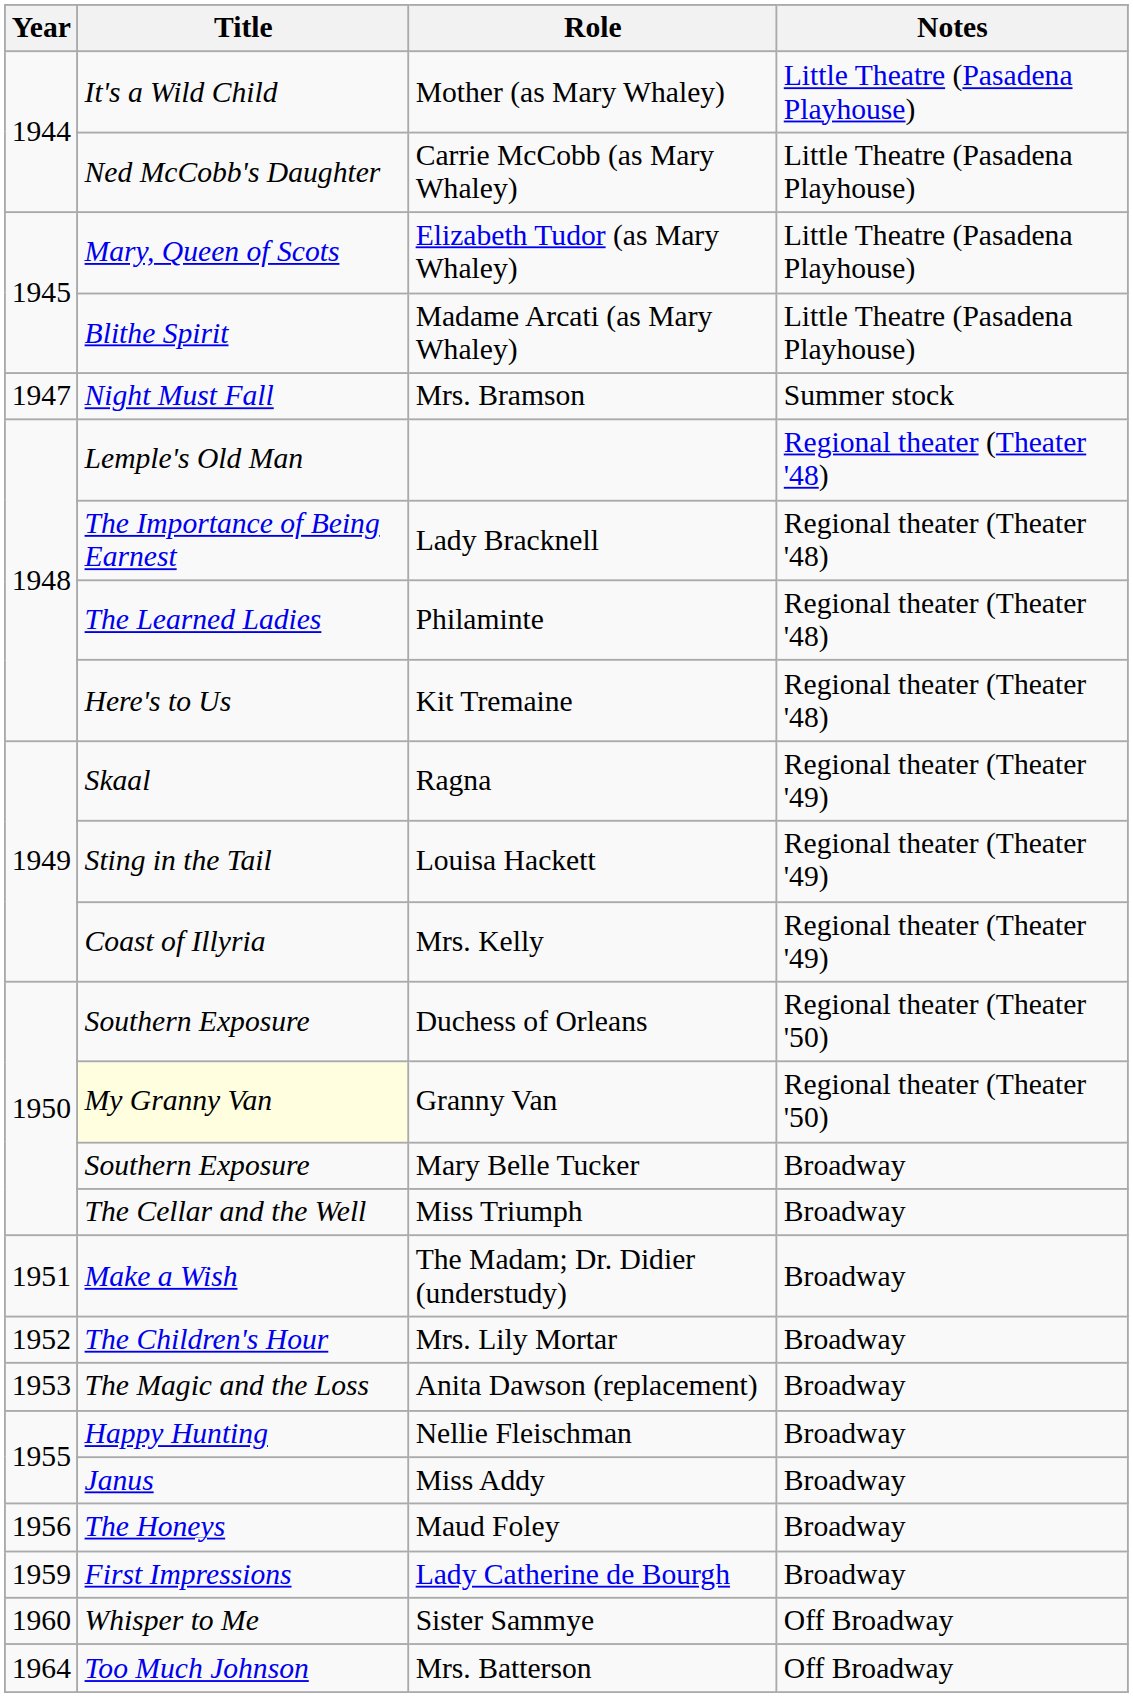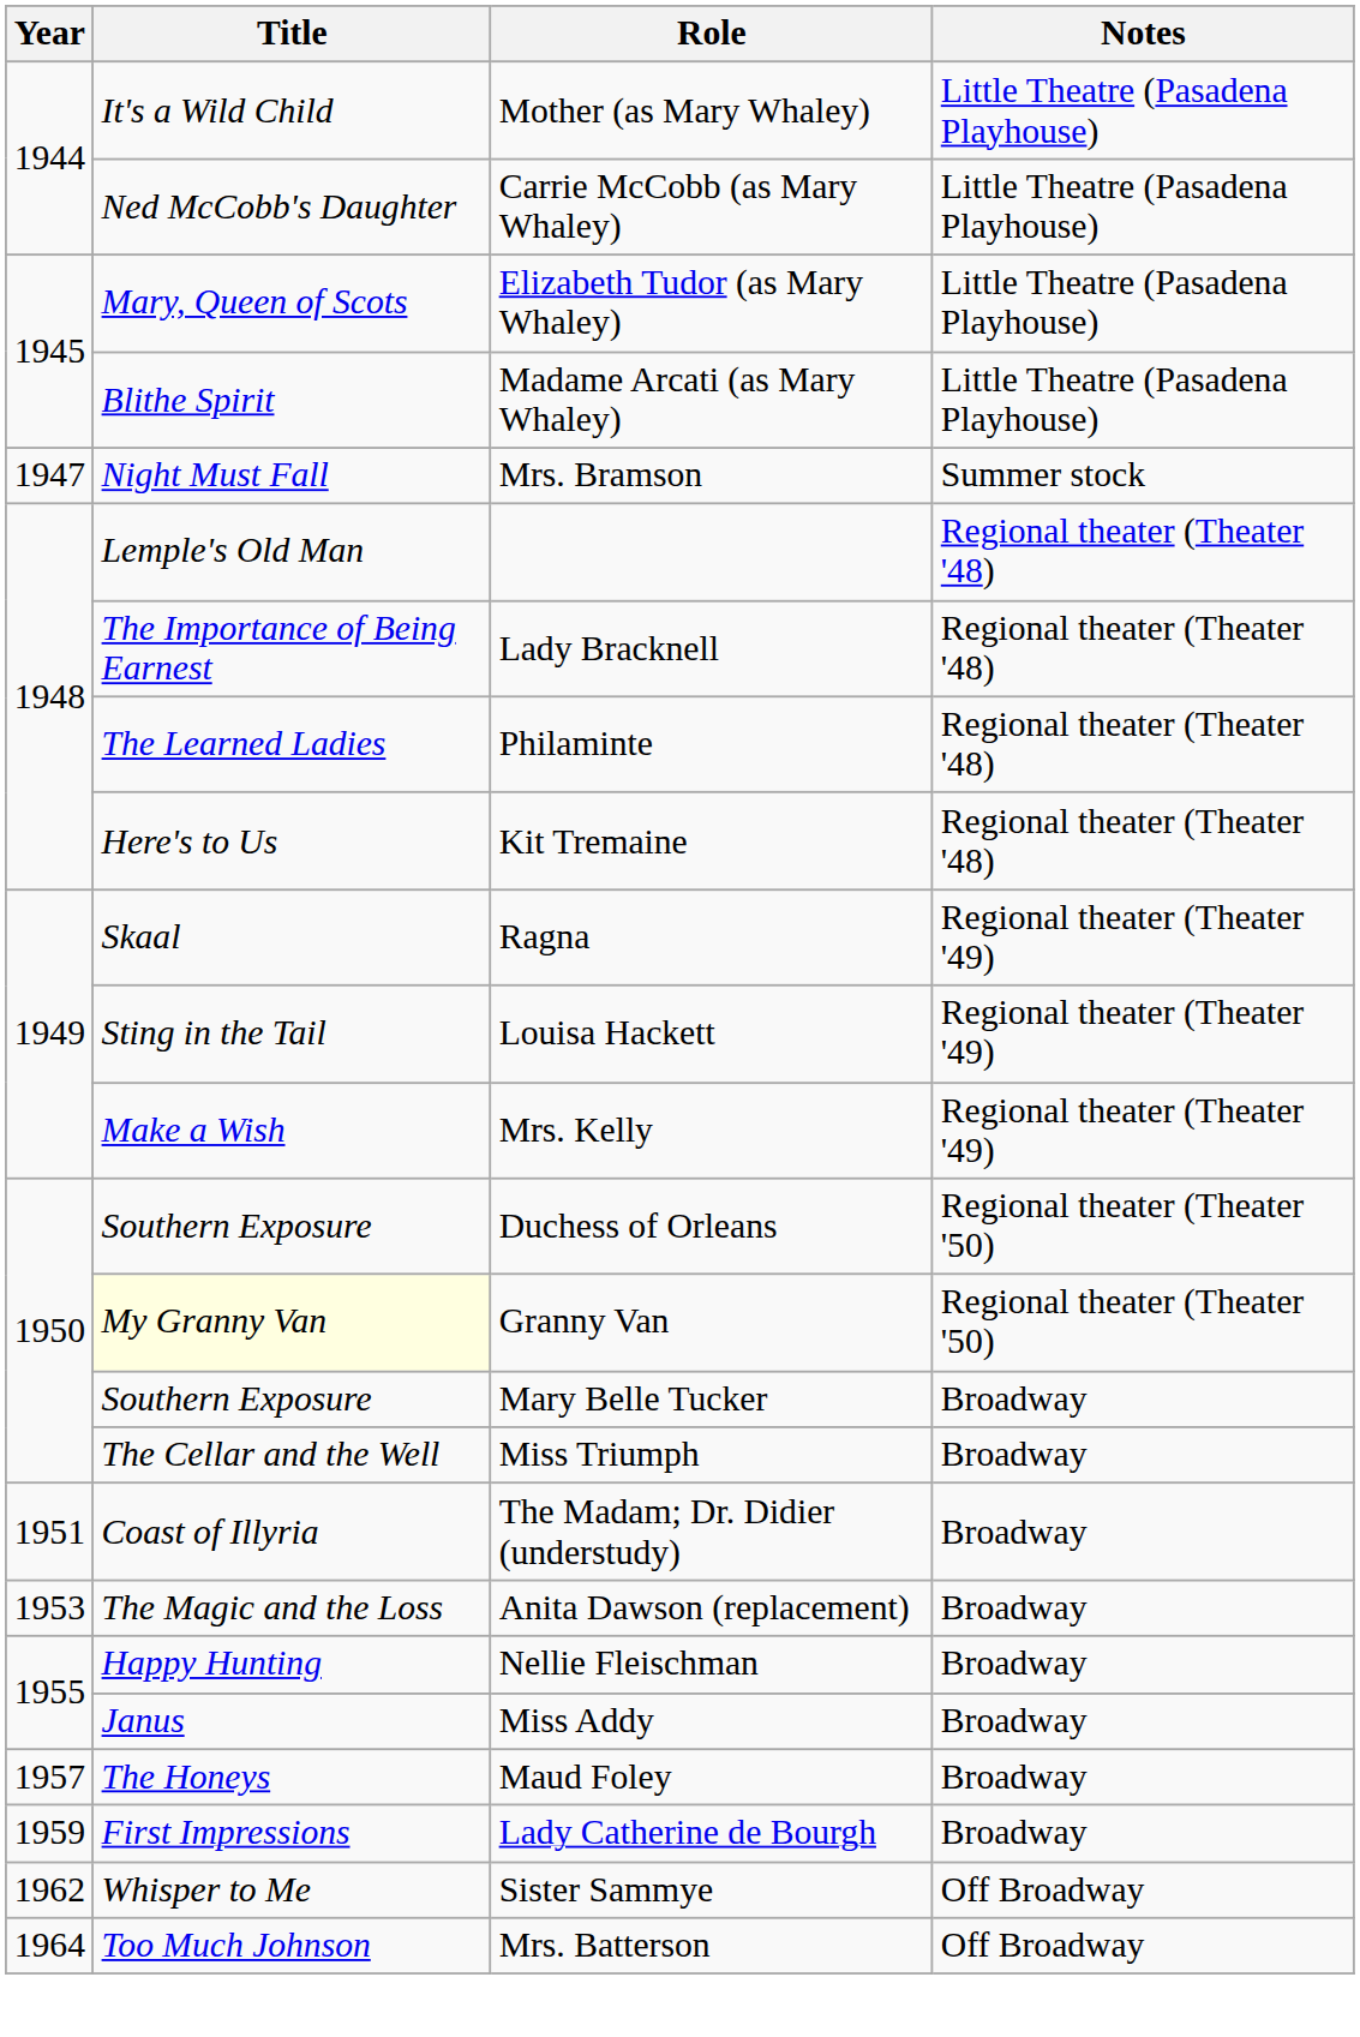Mrs. Kelly | Title: Coast of Illyria -> Make a Wish
The Madam; Dr. Didier (understudy) | Title: Make a Wish -> Coast of Illyria
- row: 1952 | The Children's Hour | Mrs. Lily Mortar | Broadway
Maud Foley | Year: 1956 -> 1957
Sister Sammye | Year: 1960 -> 1962
